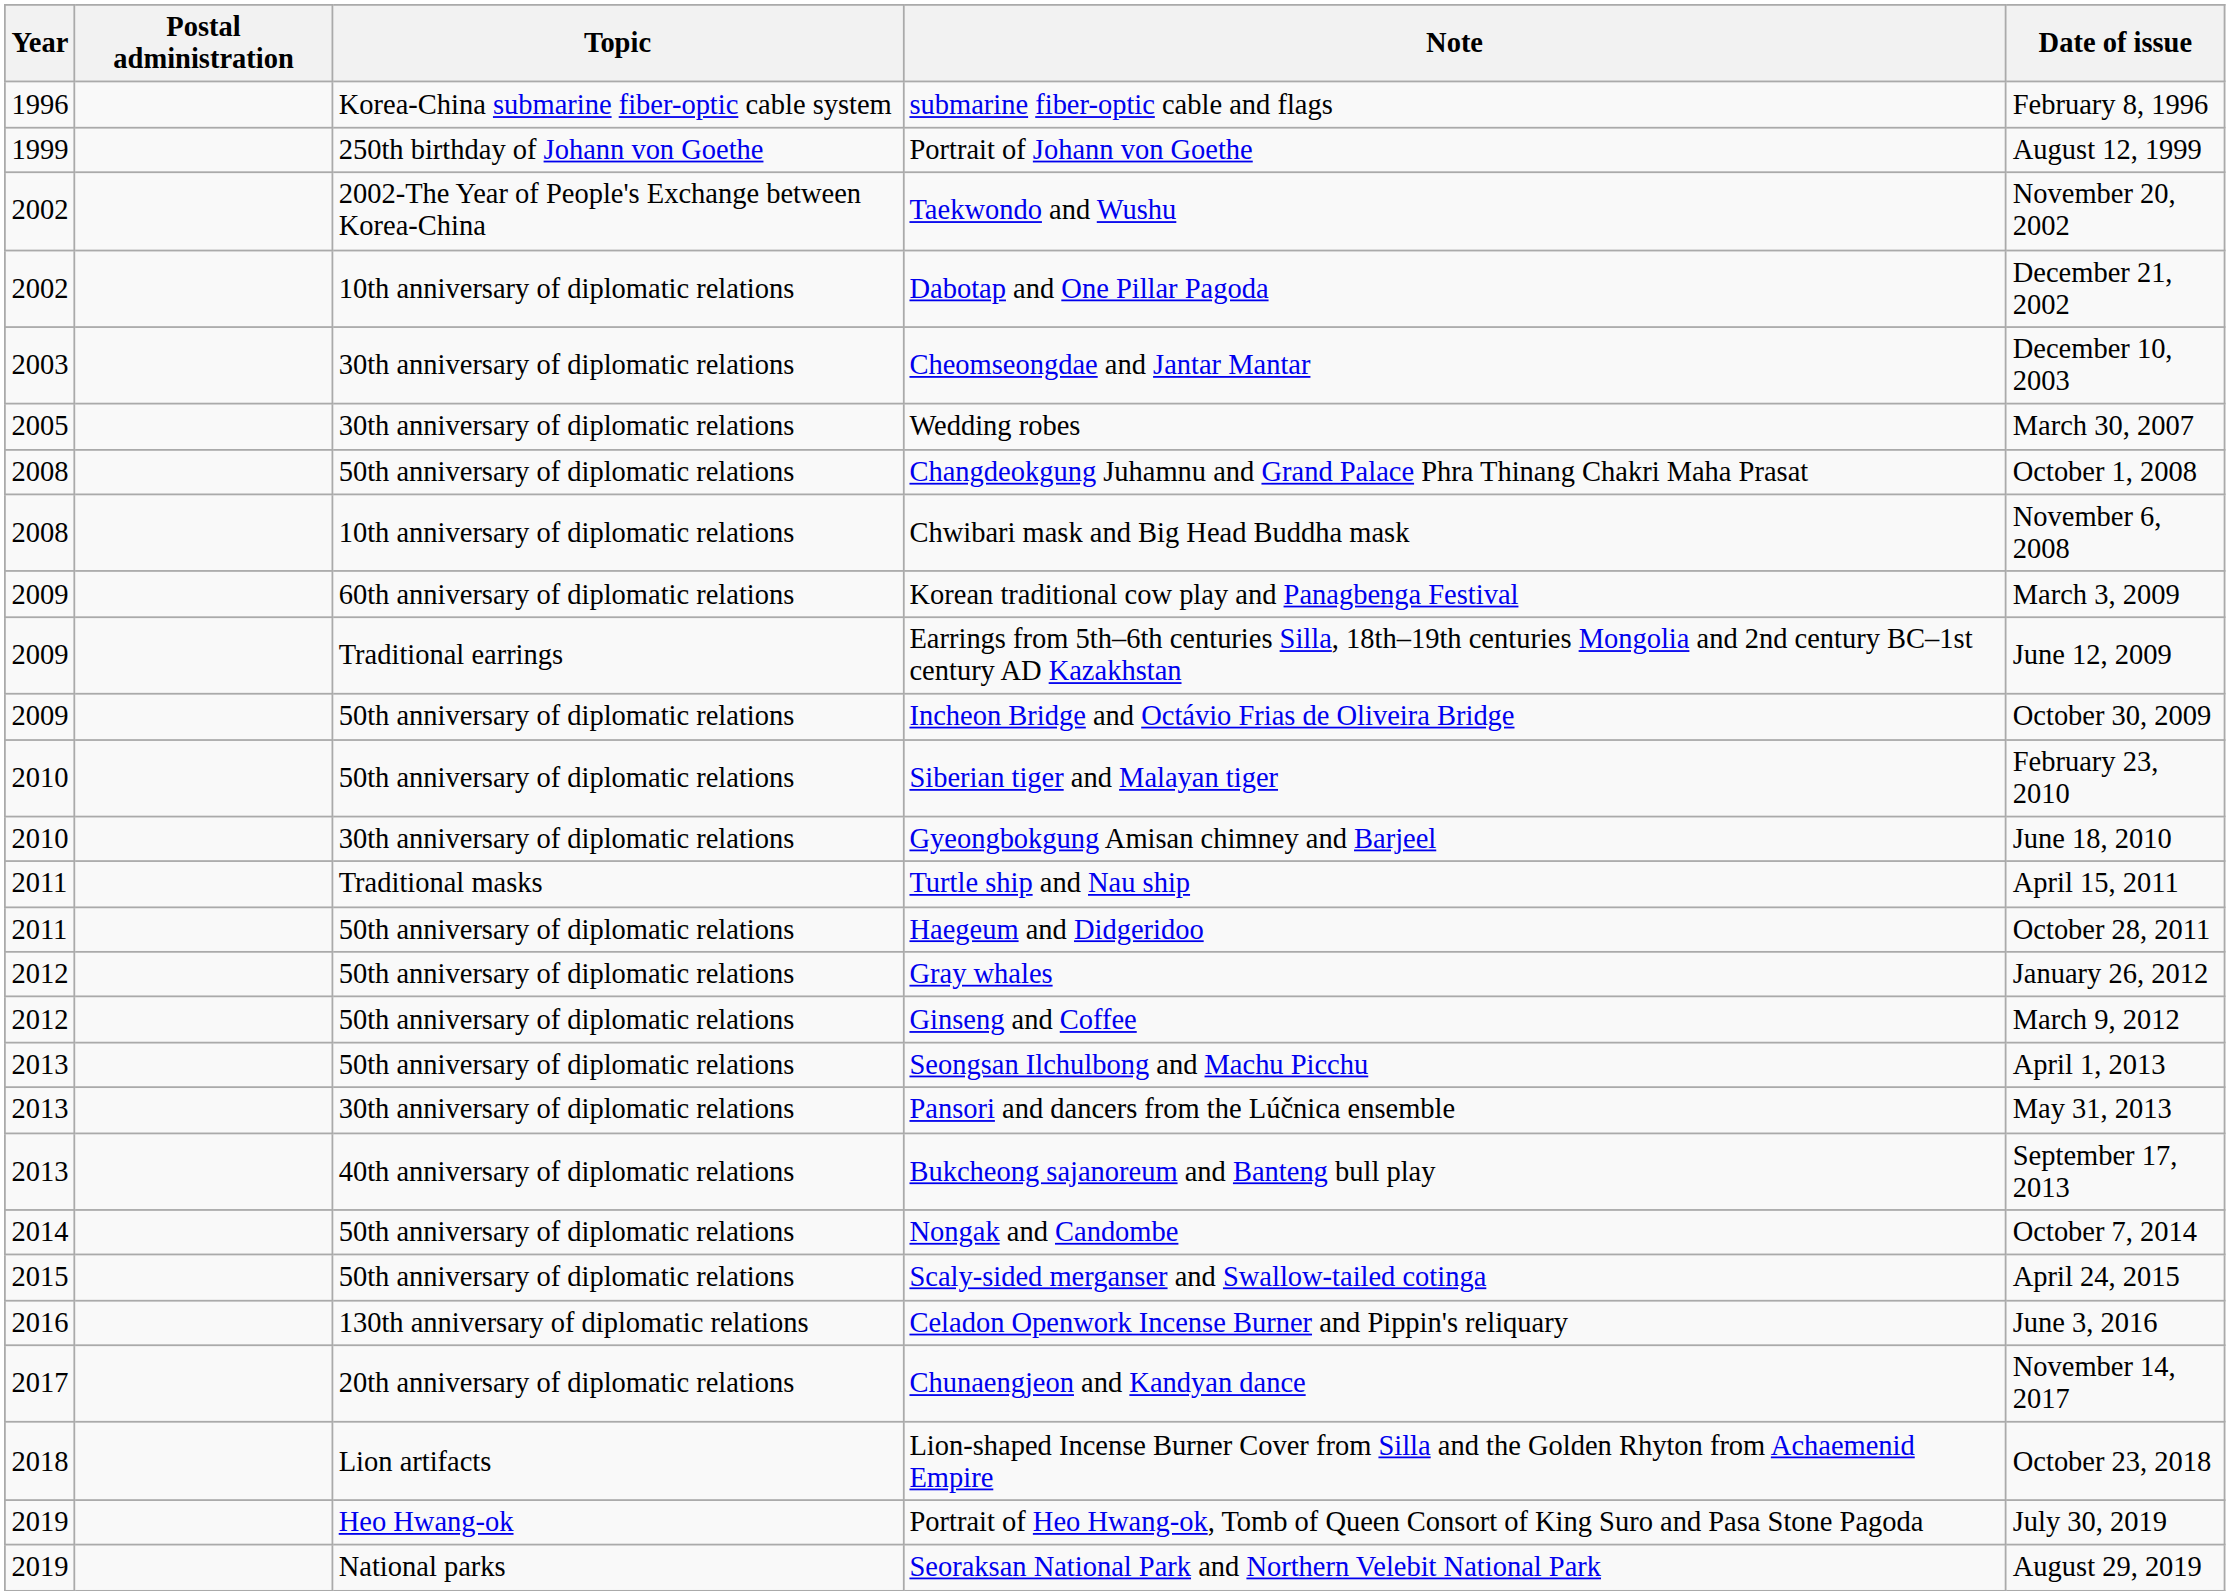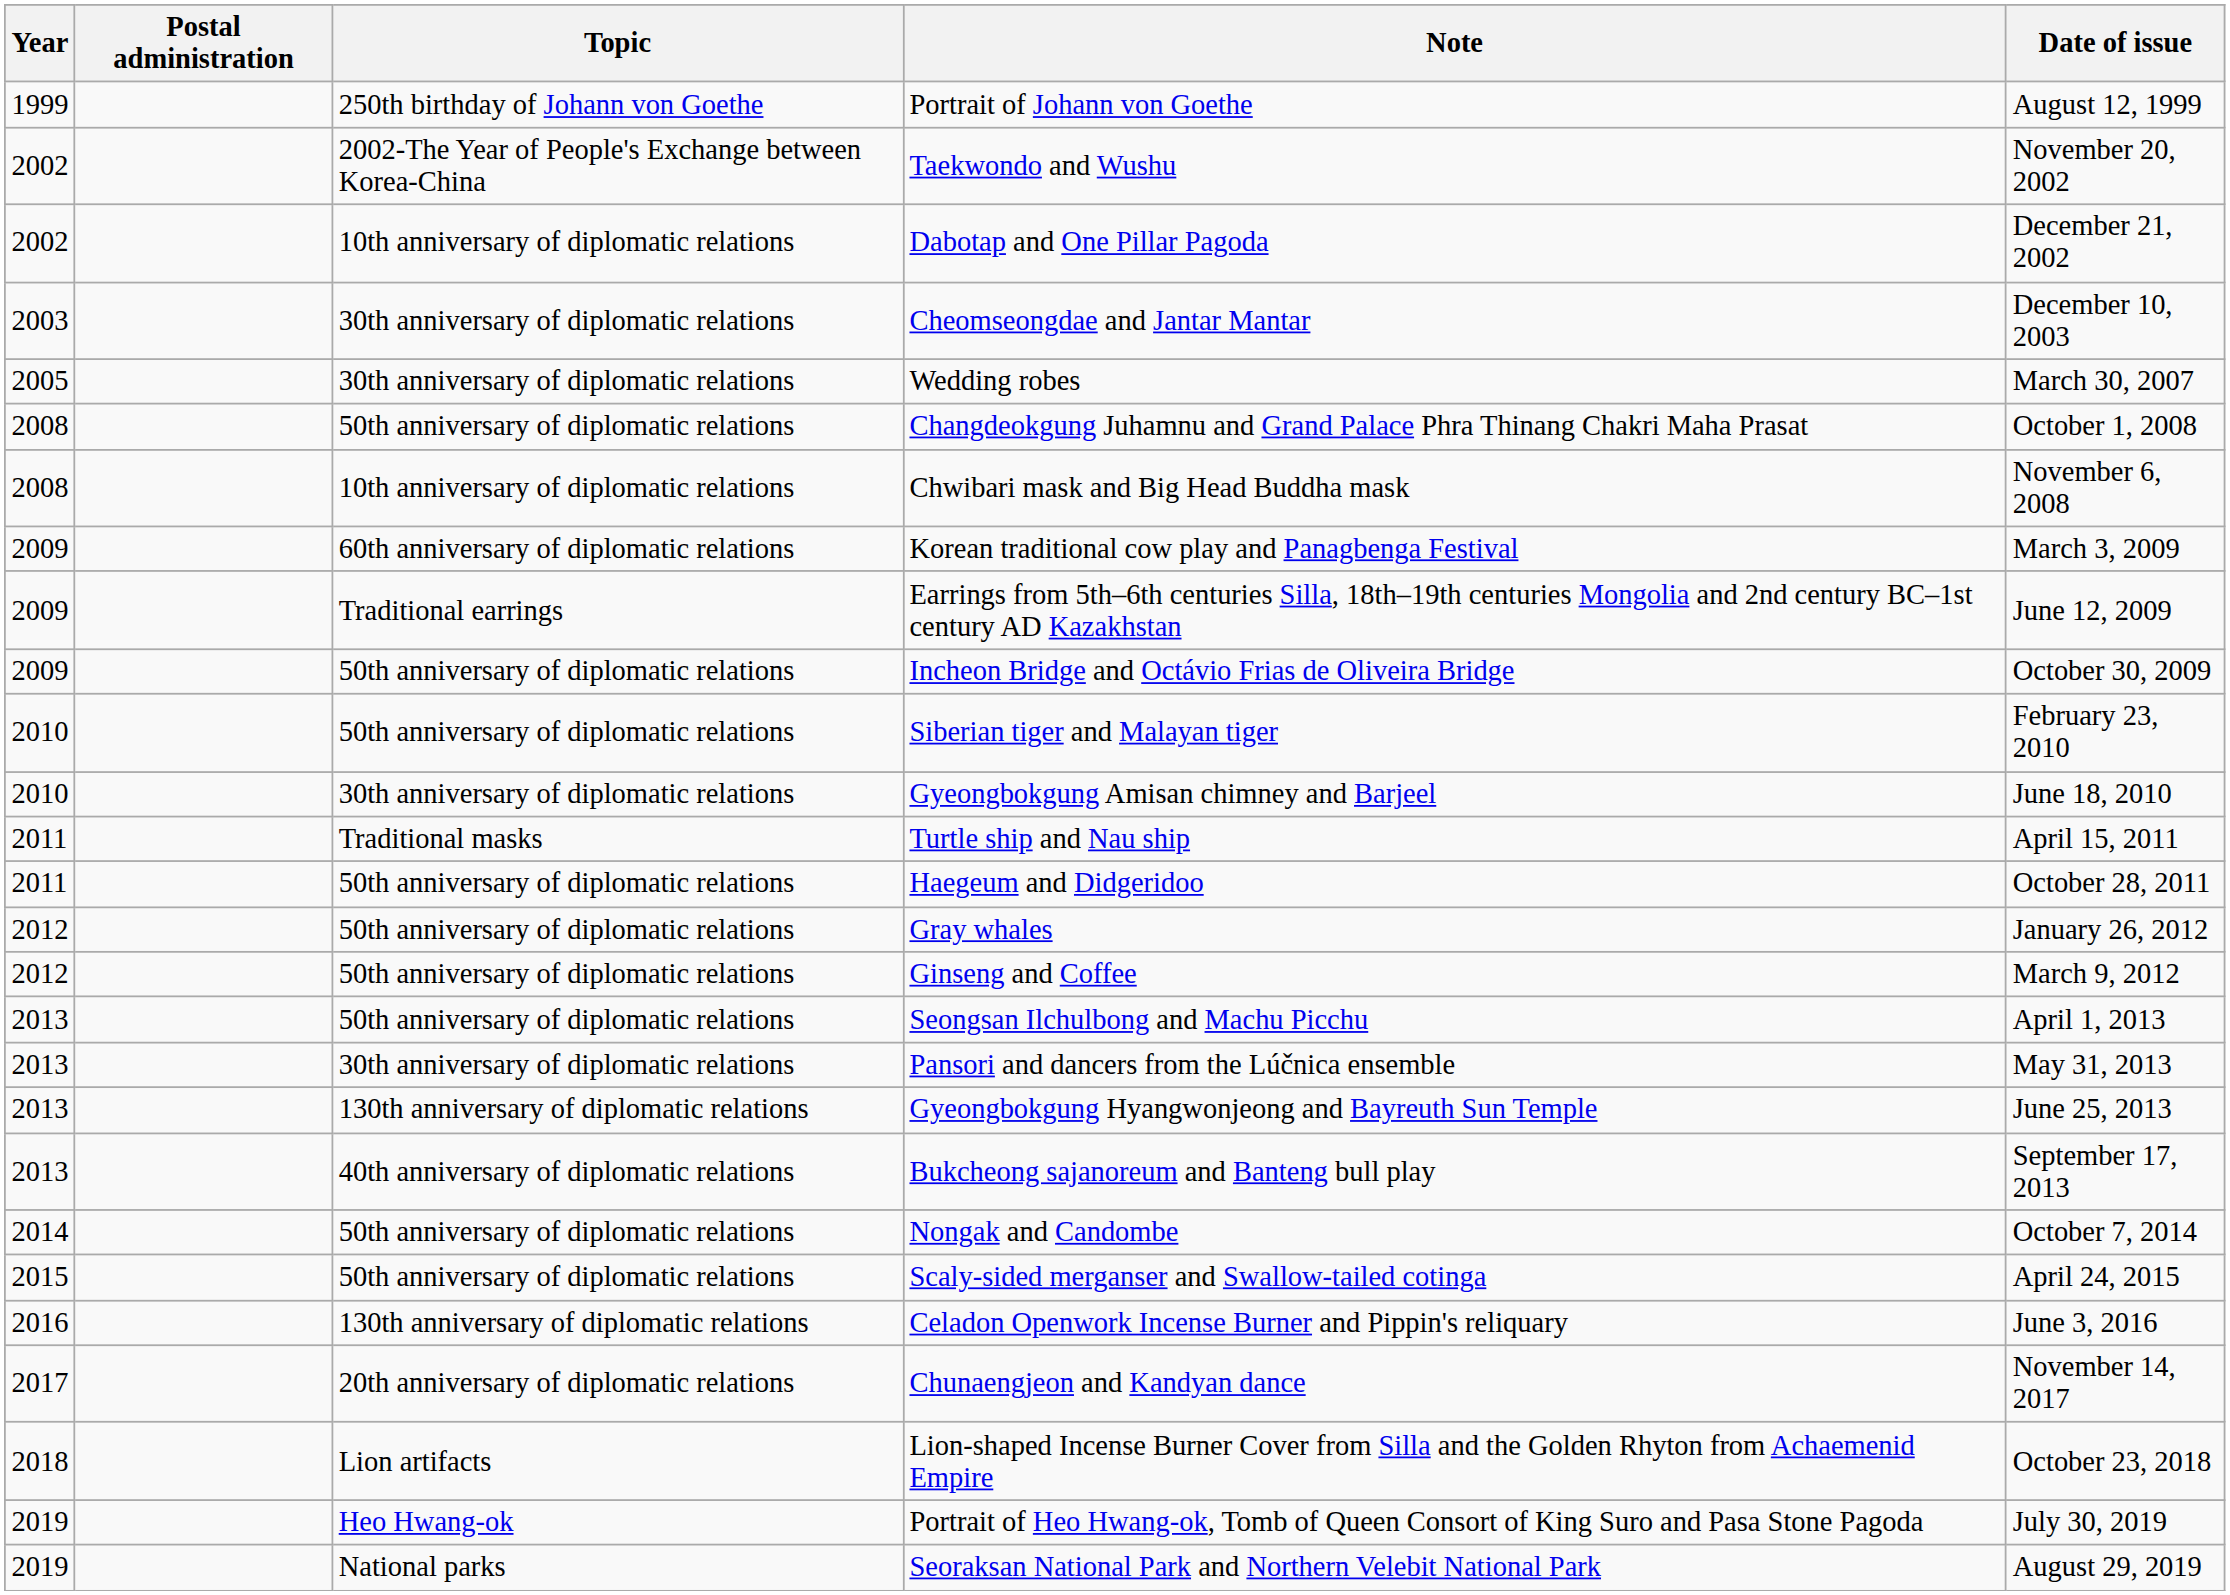- row: 1996 | Korea-China submarine fiber-optic cable system | submarine fiber-optic cable and flags | February 8, 1996
+ row: 2013 | 130th anniversary of diplomatic relations | Gyeongbokgung Hyangwonjeong and Bayreuth Sun Temple | June 25, 2013
